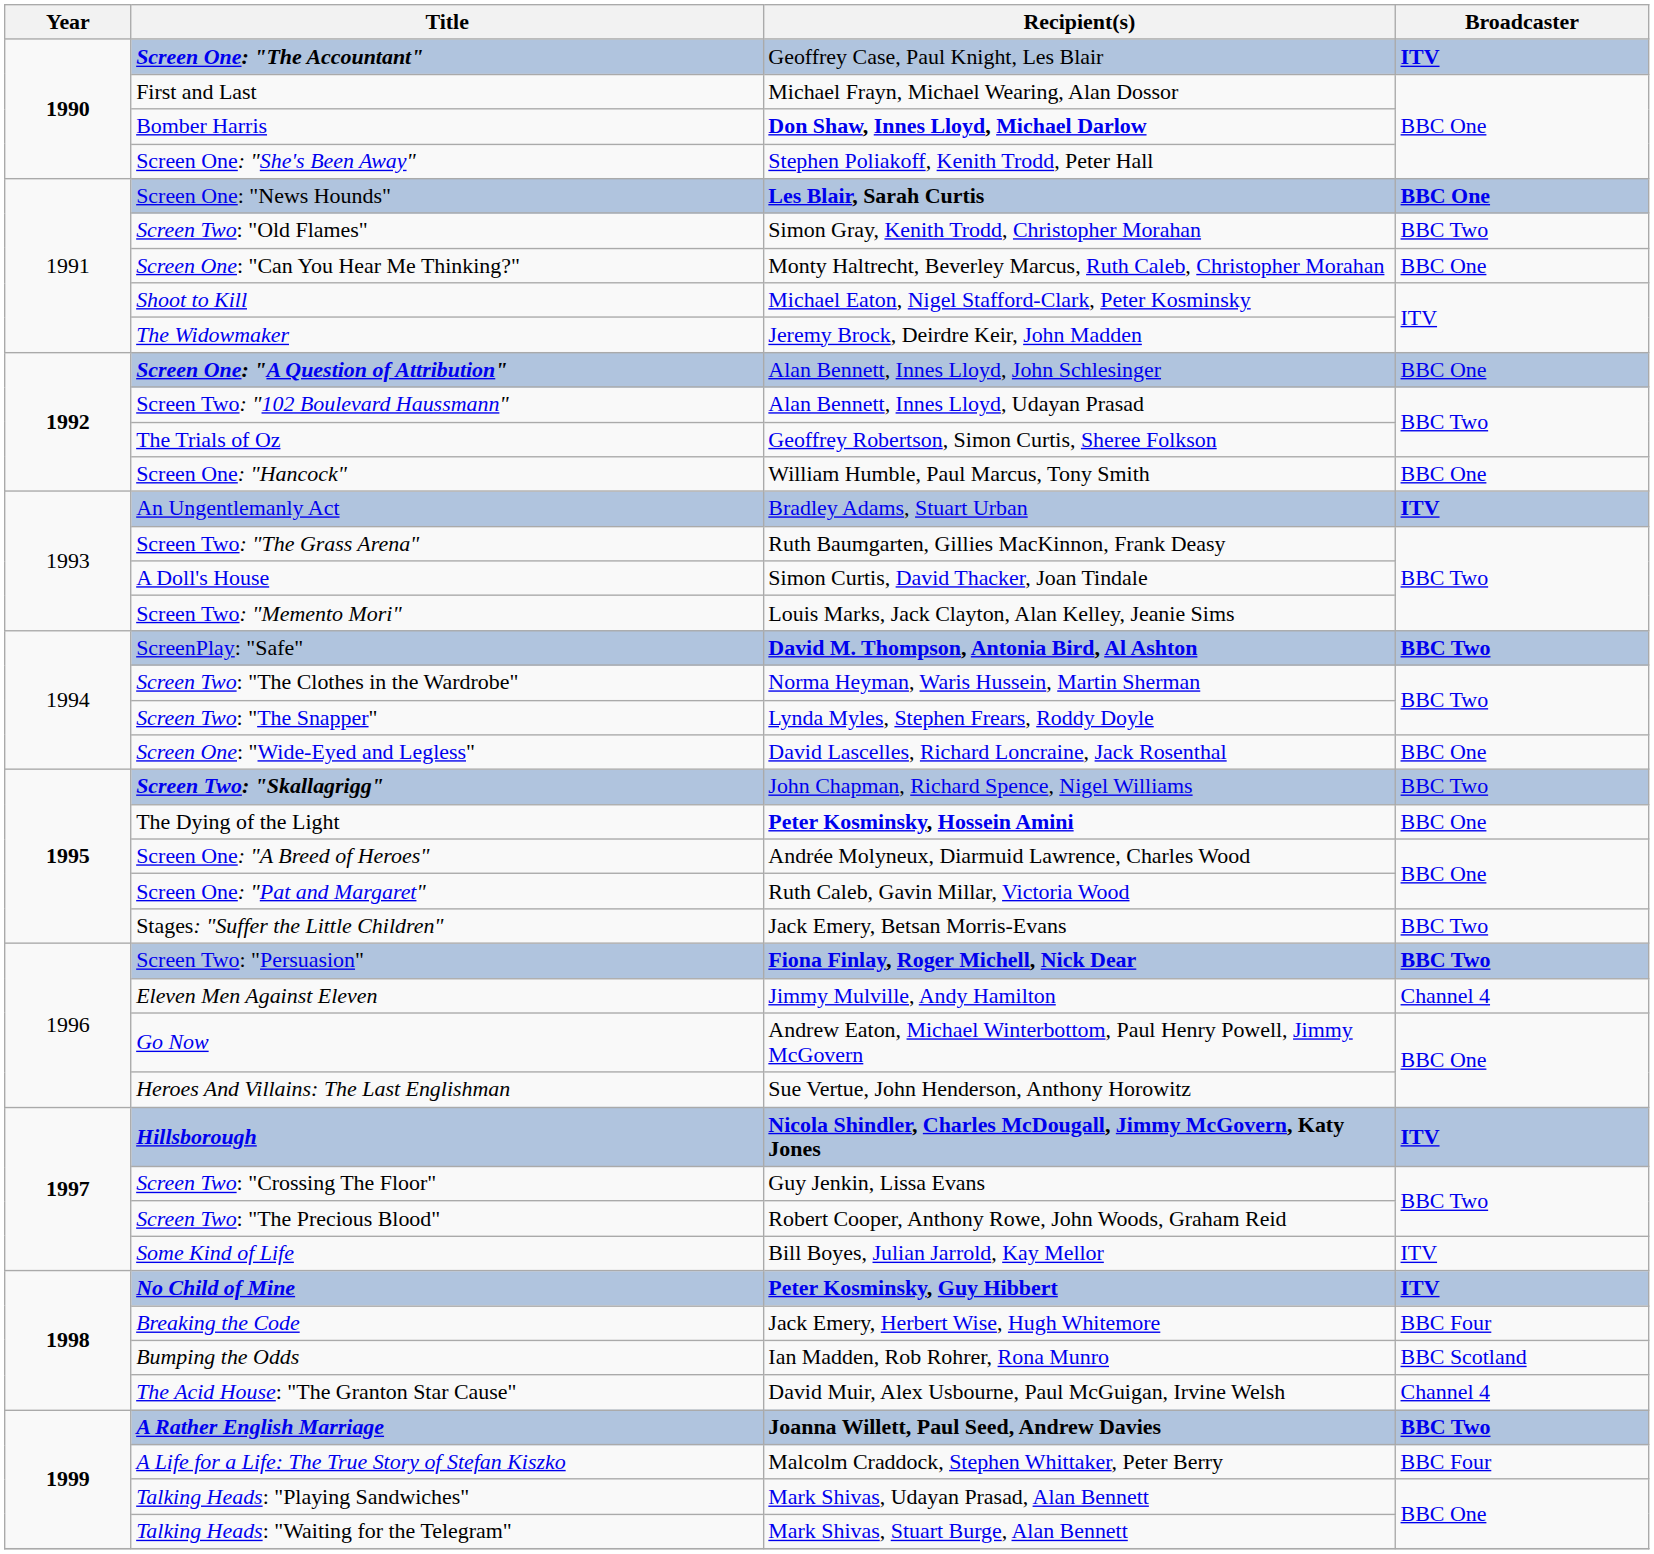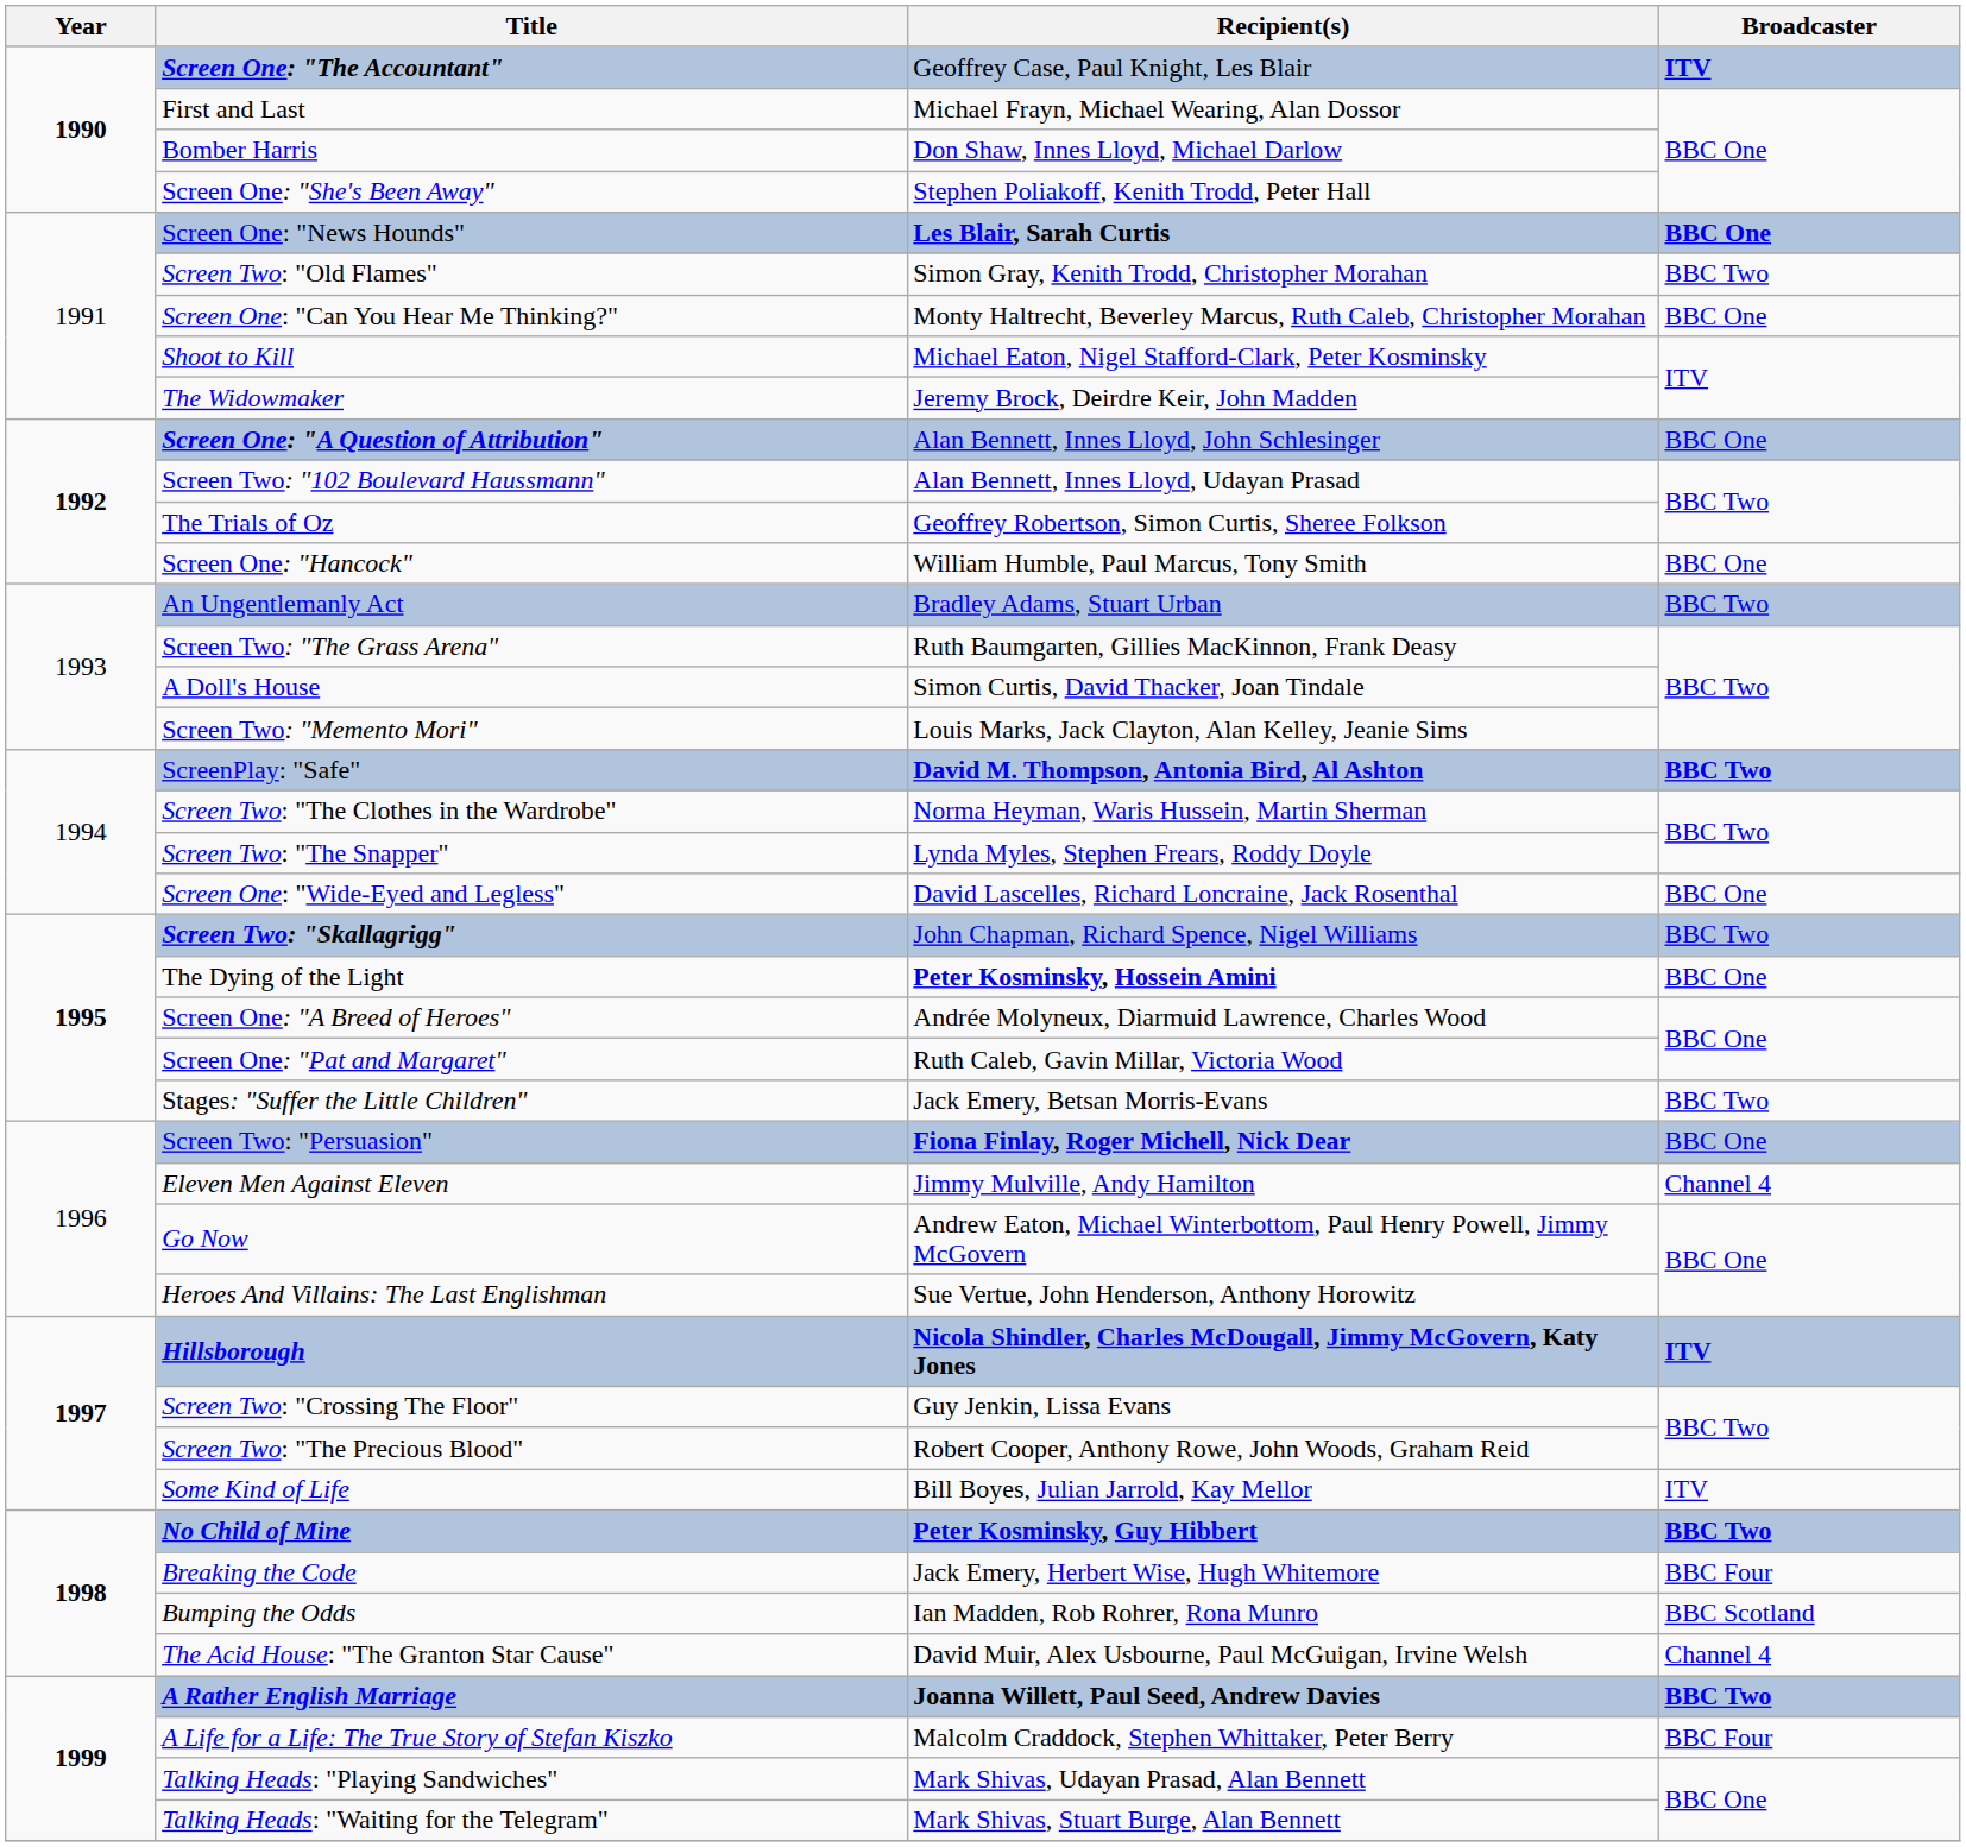Bomber Harris | Recipient(s): bold -> normal
An Ungentlemanly Act | Broadcaster: ITV -> BBC Two
Screen Two: "Persuasion" | Broadcaster: BBC Two -> BBC One
No Child of Mine | Broadcaster: ITV -> BBC Two
